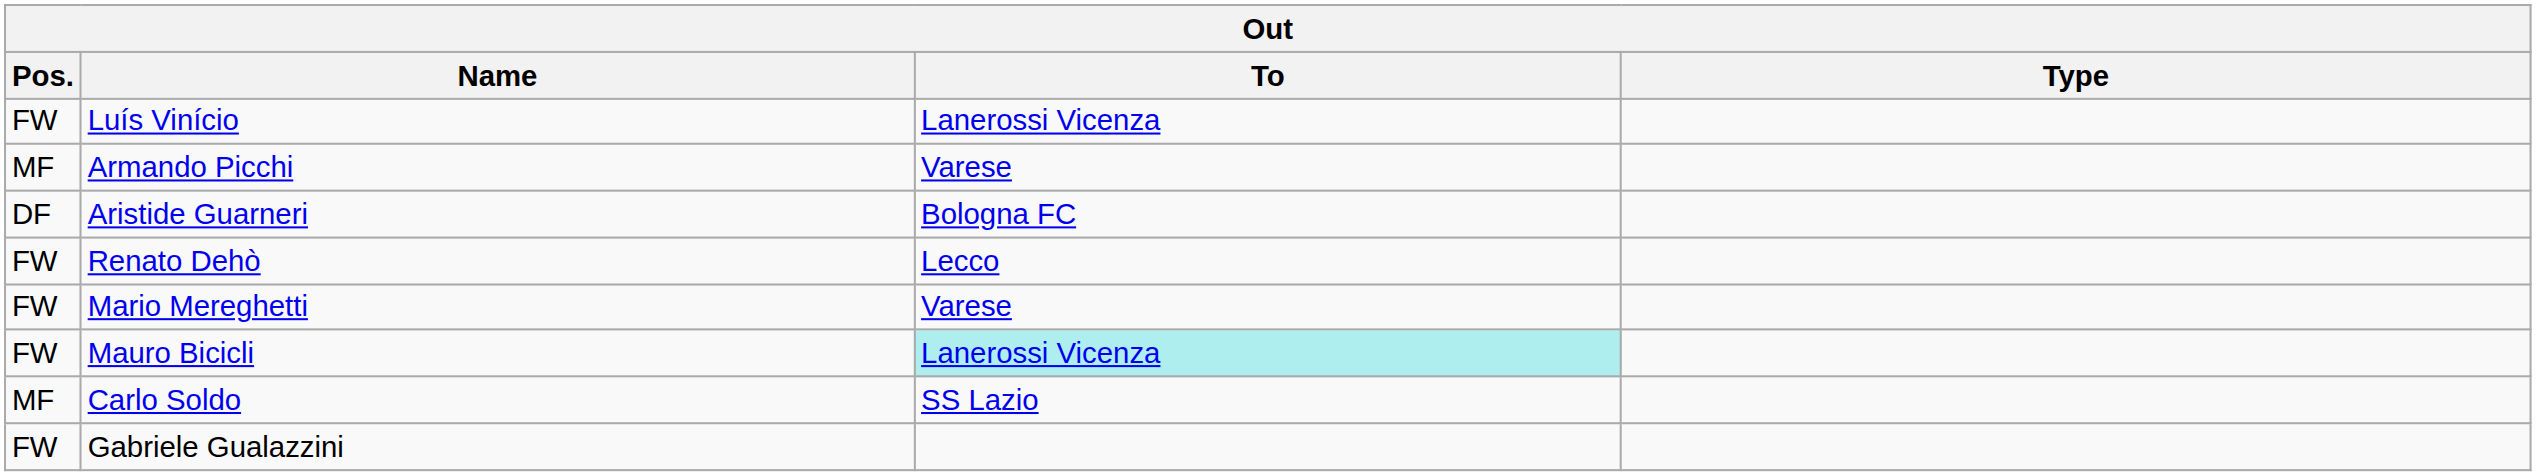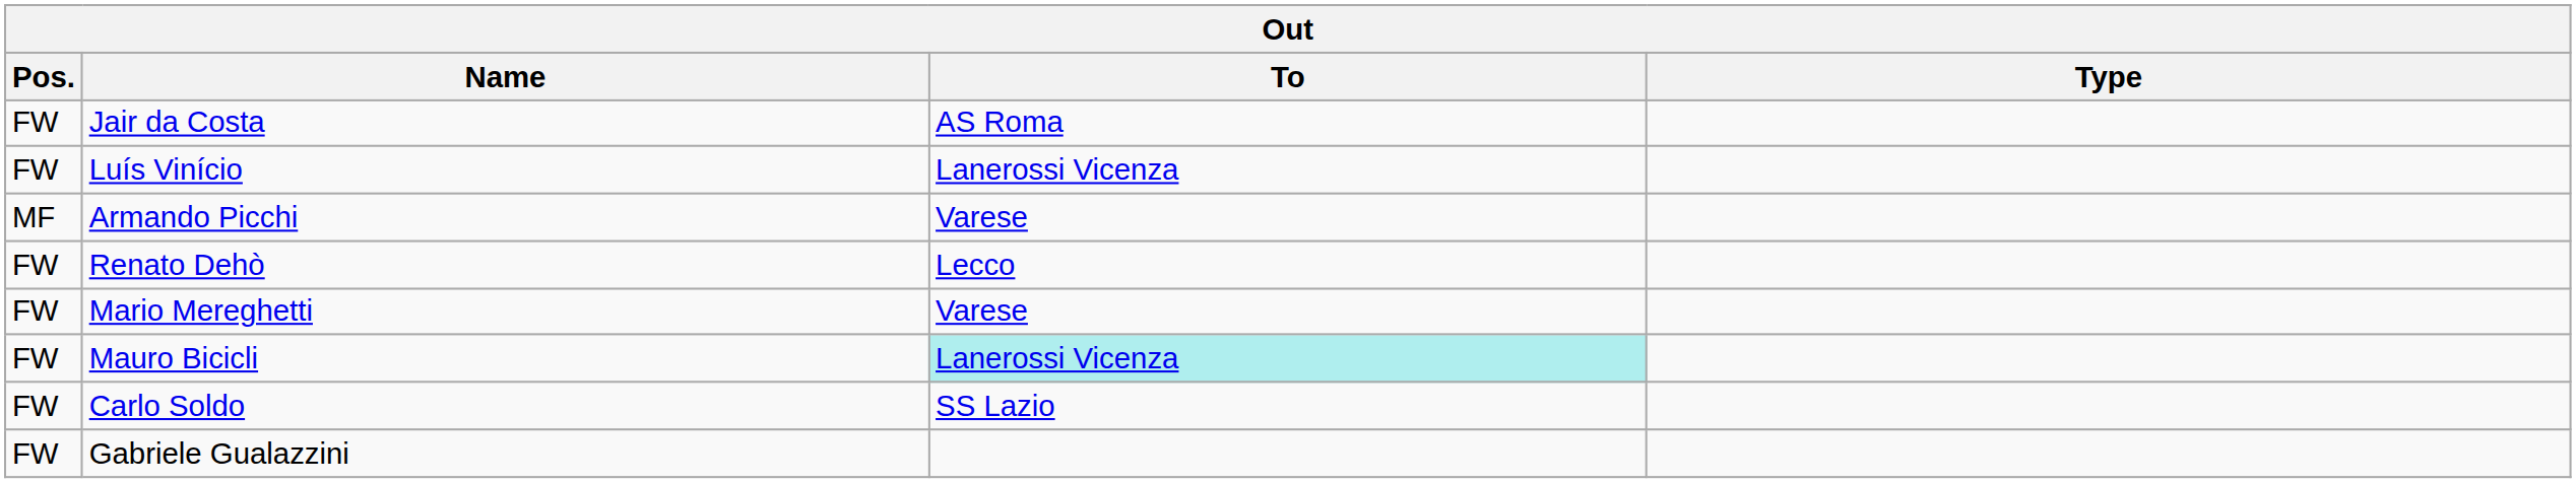+ row: FW | Jair da Costa | AS Roma
- row: DF | Aristide Guarneri | Bologna FC
Carlo Soldo | Pos.: MF -> FW
